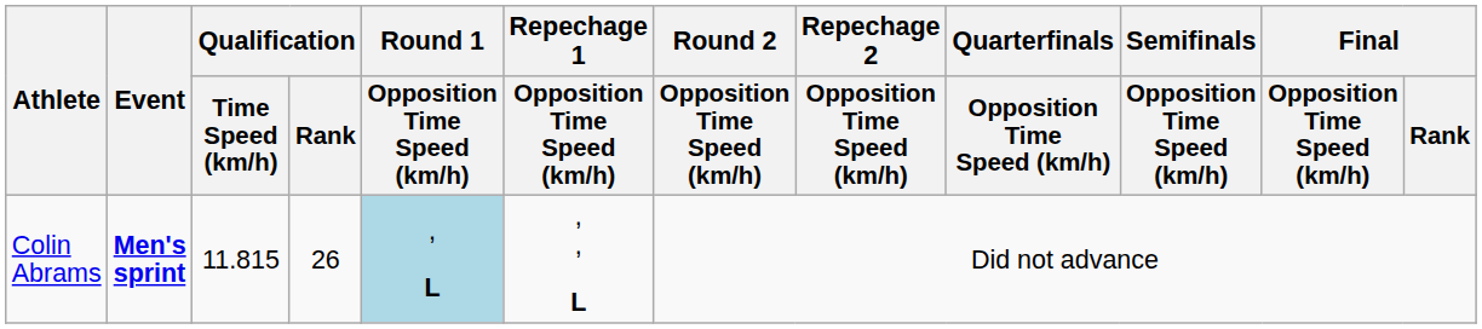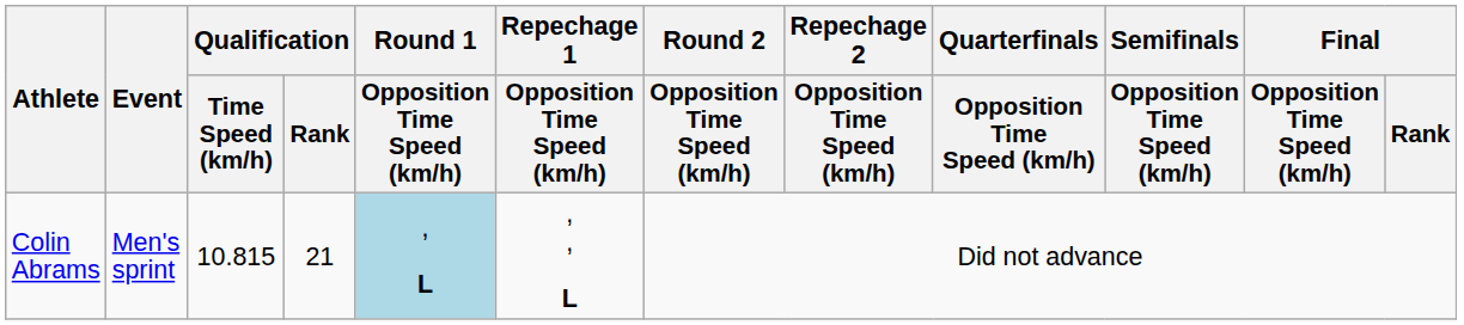Colin Abrams | Event: bold -> normal
Colin Abrams | Qualification / Time Speed (km/h): 11.815 -> 10.815
Colin Abrams | Qualification / Rank: 26 -> 21
